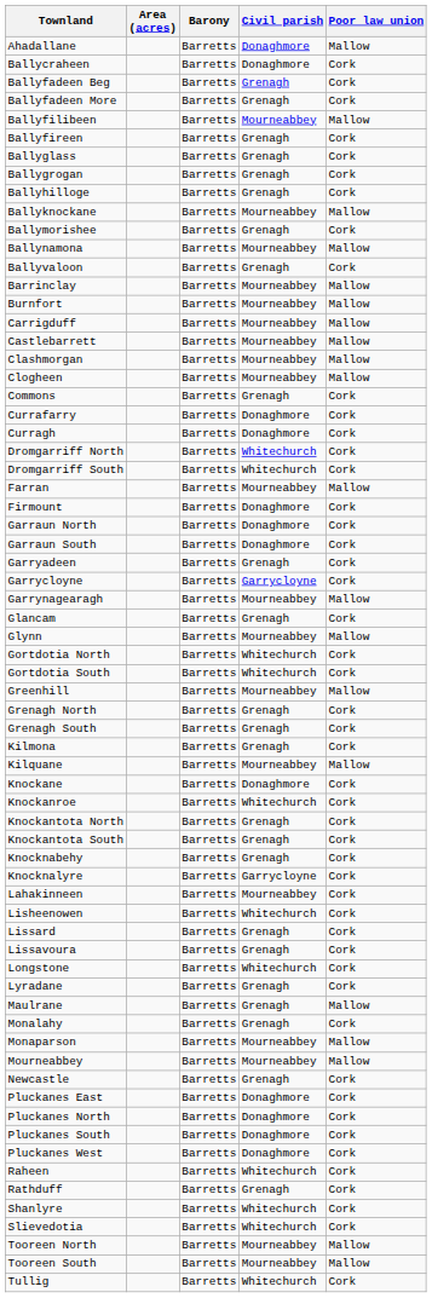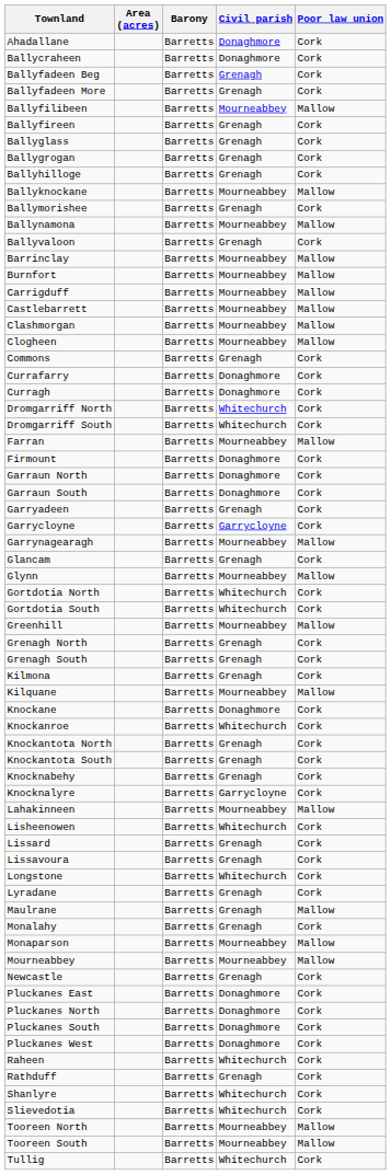Ahadallane | Poor law union: Mallow -> Cork
Lahakinneen | Poor law union: Cork -> Mallow
